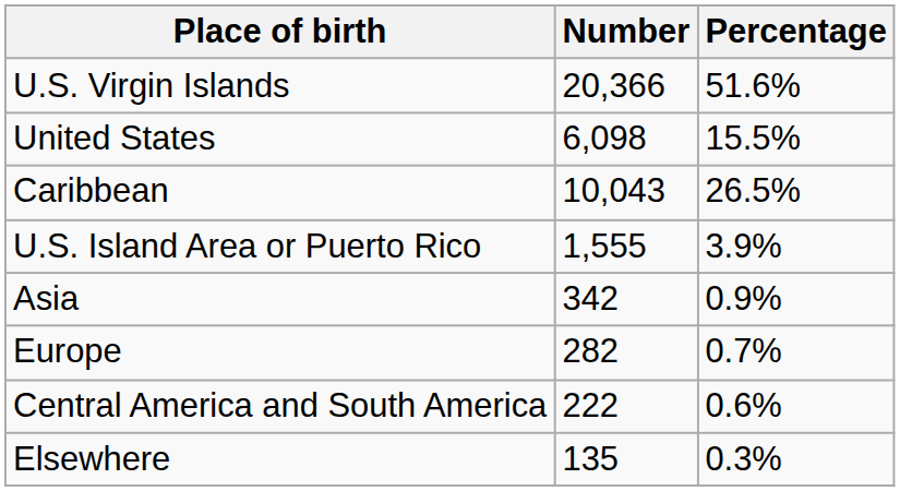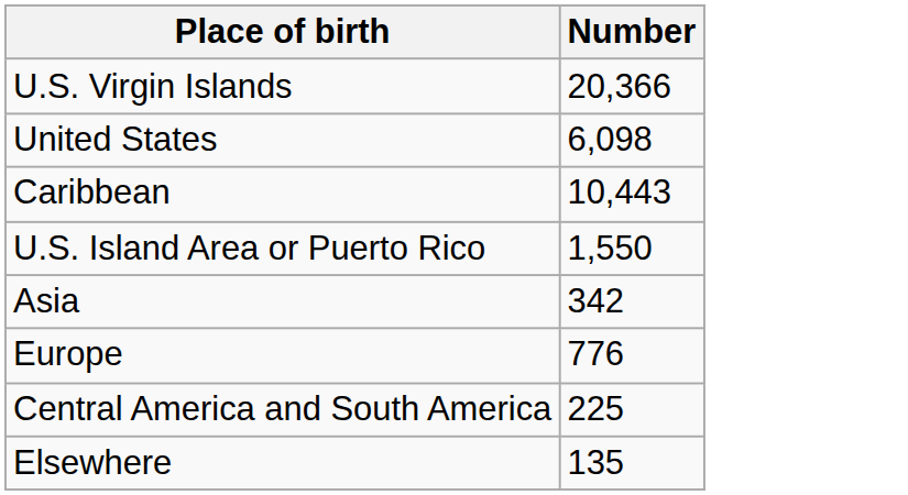- column: Percentage | 51.6% | 15.5% | 26.5% | 3.9% | 0.9% | 0.7% | 0.6% | 0.3%
Caribbean | Number: 10,043 -> 10,443
U.S. Island Area or Puerto Rico | Number: 1,555 -> 1,550
Europe | Number: 282 -> 776
Central America and South America | Number: 222 -> 225
